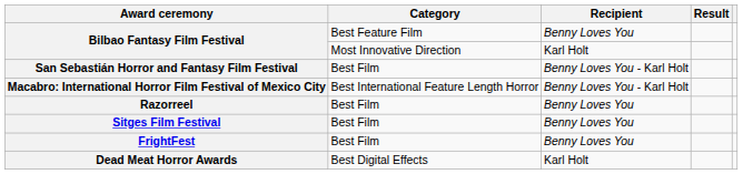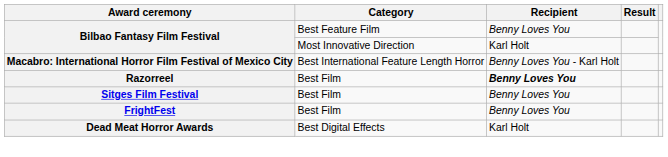- row: San Sebastián Horror and Fantasy Film Festival | Best Film | Benny Loves You - Karl Holt
Razorreel | Recipient: normal -> bold
